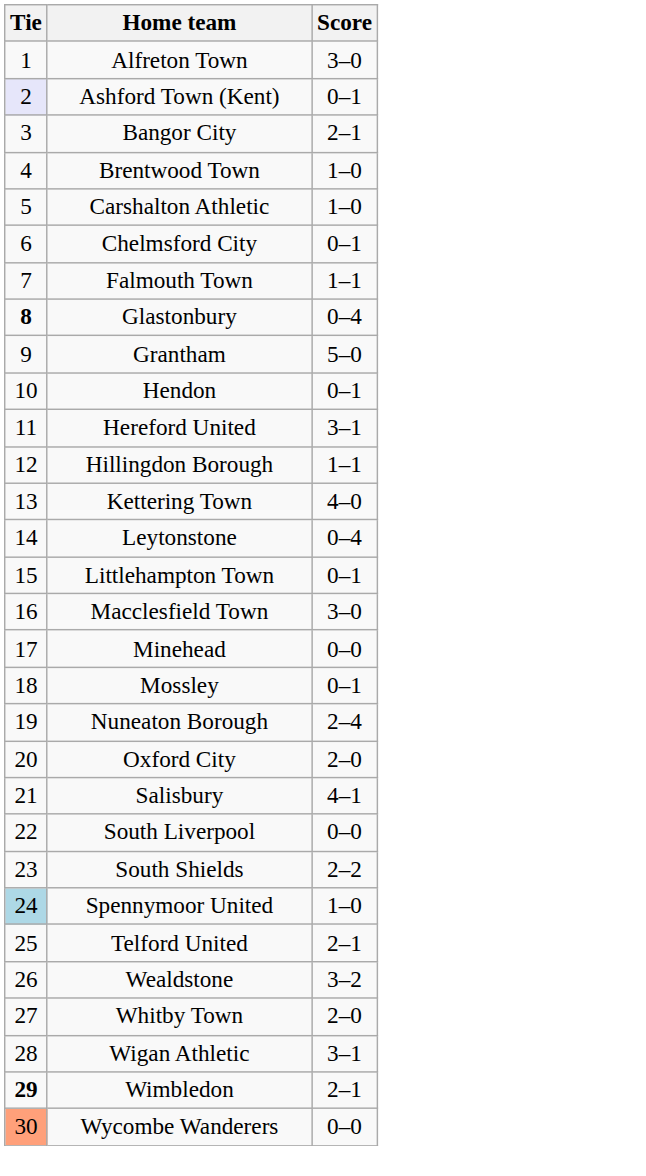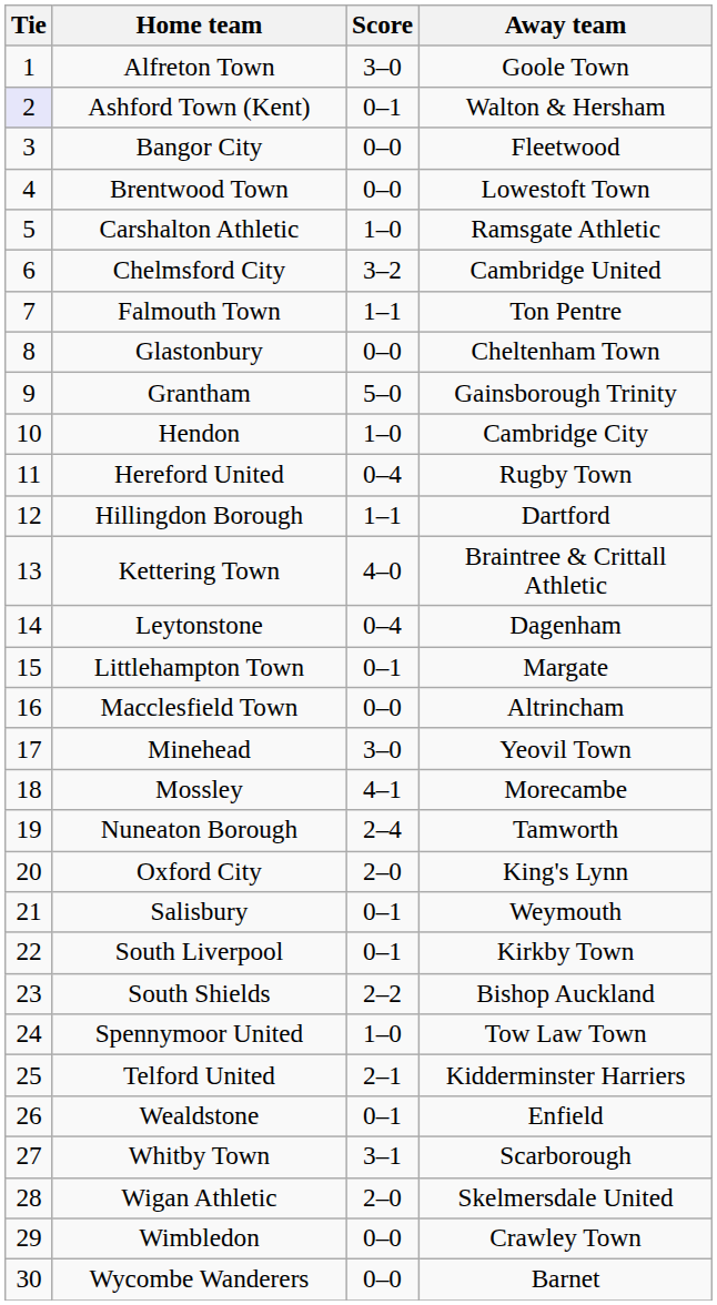+ column: Away team | Goole Town | Walton & Hersham | Fleetwood | Lowestoft Town | Ramsgate Athletic | Cambridge United | Ton Pentre | Cheltenham Town | Gainsborough Trinity | Cambridge City | Rugby Town | Dartford | Braintree & Crittall Athletic | Dagenham | Margate | Altrincham | Yeovil Town | Morecambe | Tamworth | King's Lynn | Weymouth | Kirkby Town | Bishop Auckland | Tow Law Town | Kidderminster Harriers | Enfield | Scarborough | Skelmersdale United | Crawley Town | Barnet
Bangor City | Score: 2–1 -> 0–0
Brentwood Town | Score: 1–0 -> 0–0
Chelmsford City | Score: 0–1 -> 3–2
Glastonbury | Tie: bold -> normal
Glastonbury | Score: 0–4 -> 0–0
Hendon | Score: 0–1 -> 1–0
Hereford United | Score: 3–1 -> 0–4
Macclesfield Town | Score: 3–0 -> 0–0
Minehead | Score: 0–0 -> 3–0
Mossley | Score: 0–1 -> 4–1
Salisbury | Score: 4–1 -> 0–1
South Liverpool | Score: 0–0 -> 0–1
Spennymoor United | Tie: lightblue background -> no background
Wealdstone | Score: 3–2 -> 0–1
Whitby Town | Score: 2–0 -> 3–1
Wigan Athletic | Score: 3–1 -> 2–0
Wimbledon | Tie: bold -> normal
Wimbledon | Score: 2–1 -> 0–0
Wycombe Wanderers | Tie: lightsalmon background -> no background
